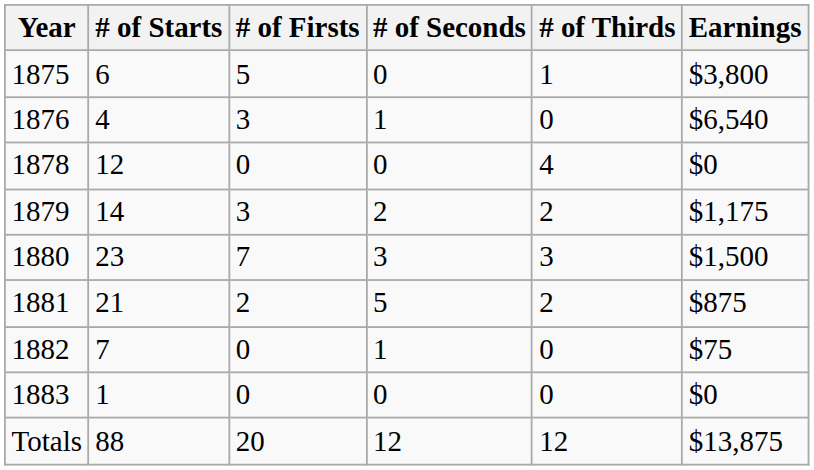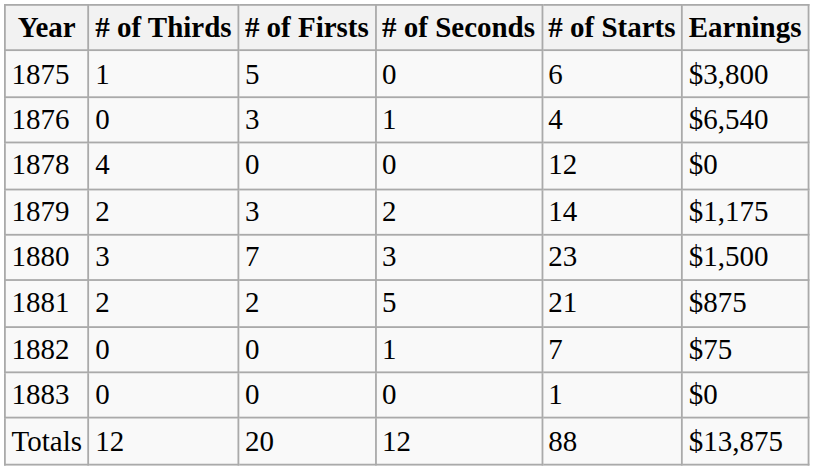columns swapped: # of Starts <-> # of Thirds
